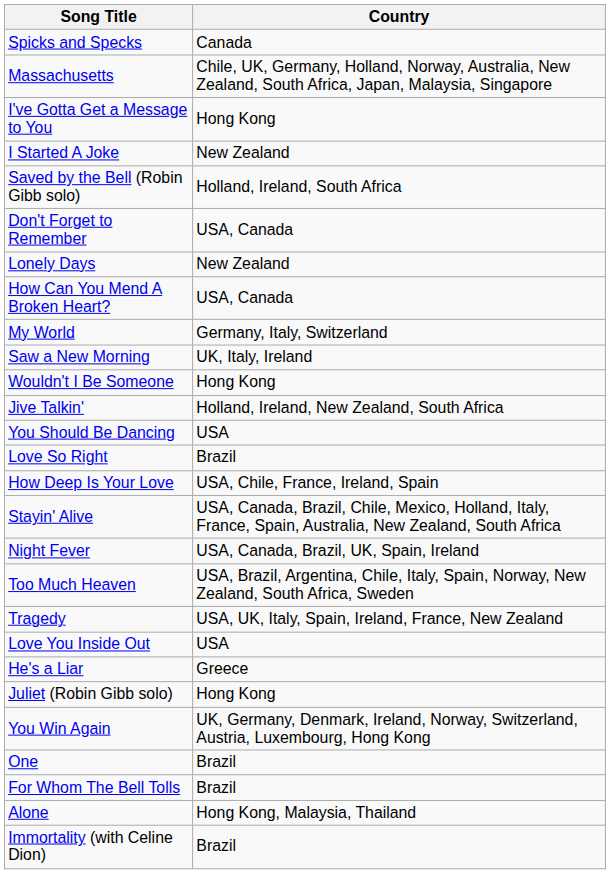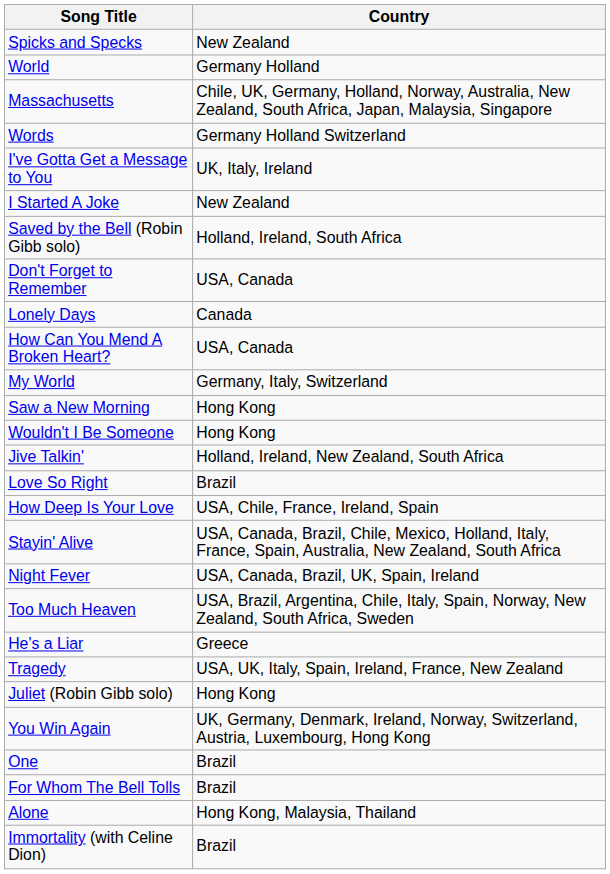Spicks and Specks | Country: Canada -> New Zealand
+ row: World | Germany Holland
+ row: Words | Germany Holland Switzerland
I've Gotta Get a Message to You | Country: Hong Kong -> UK, Italy, Ireland
Lonely Days | Country: New Zealand -> Canada
Saw a New Morning | Country: UK, Italy, Ireland -> Hong Kong
- row: You Should Be Dancing | USA
rows swapped: Tragedy <-> He's a Liar
- row: Love You Inside Out | USA
